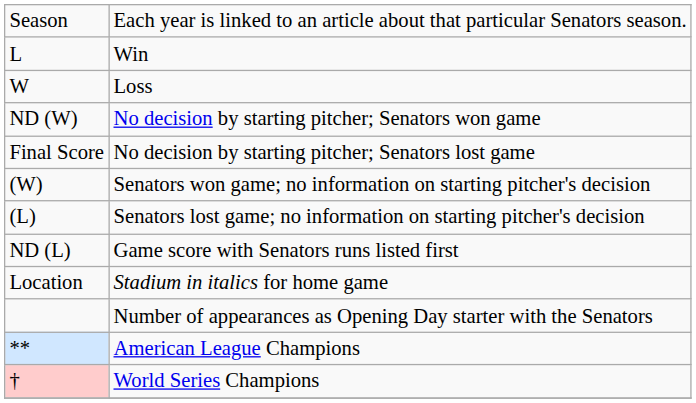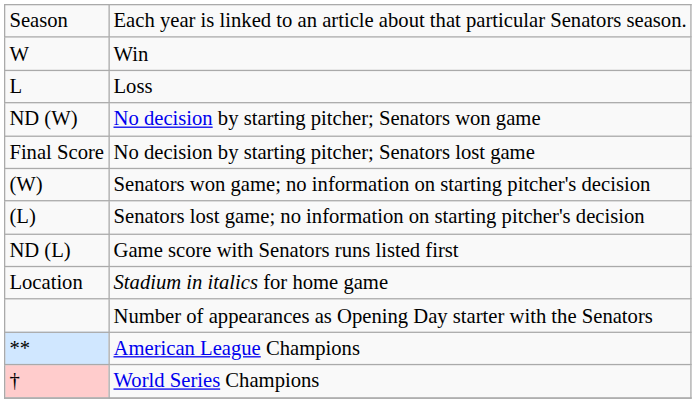Win | column 1: L -> W
Loss | column 1: W -> L
